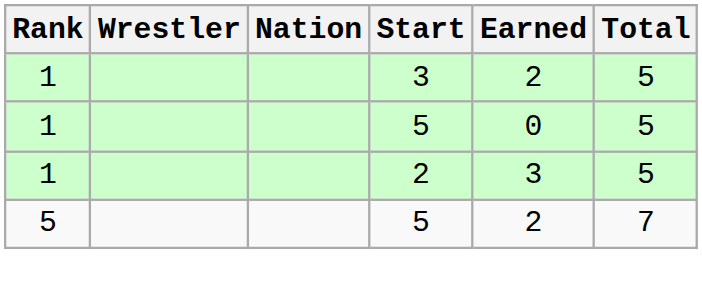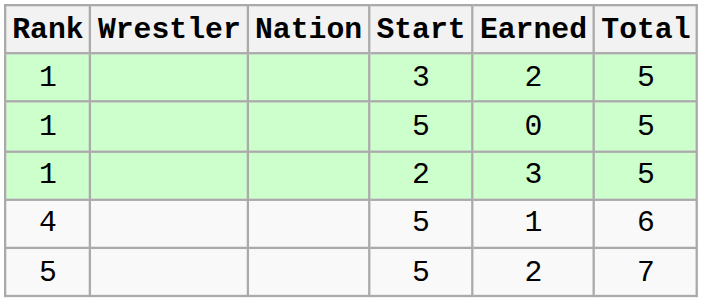+ row: 4 | 5 | 1 | 6
